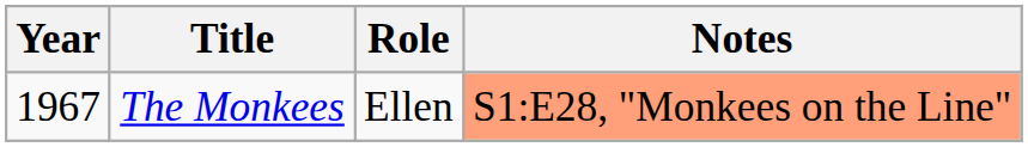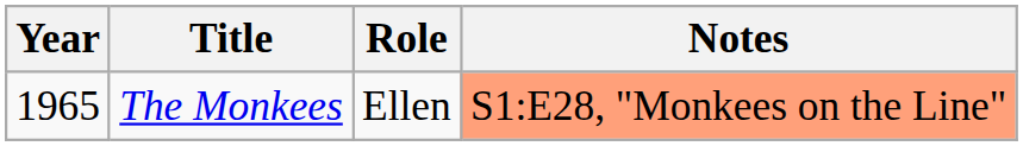The Monkees | Year: 1967 -> 1965
